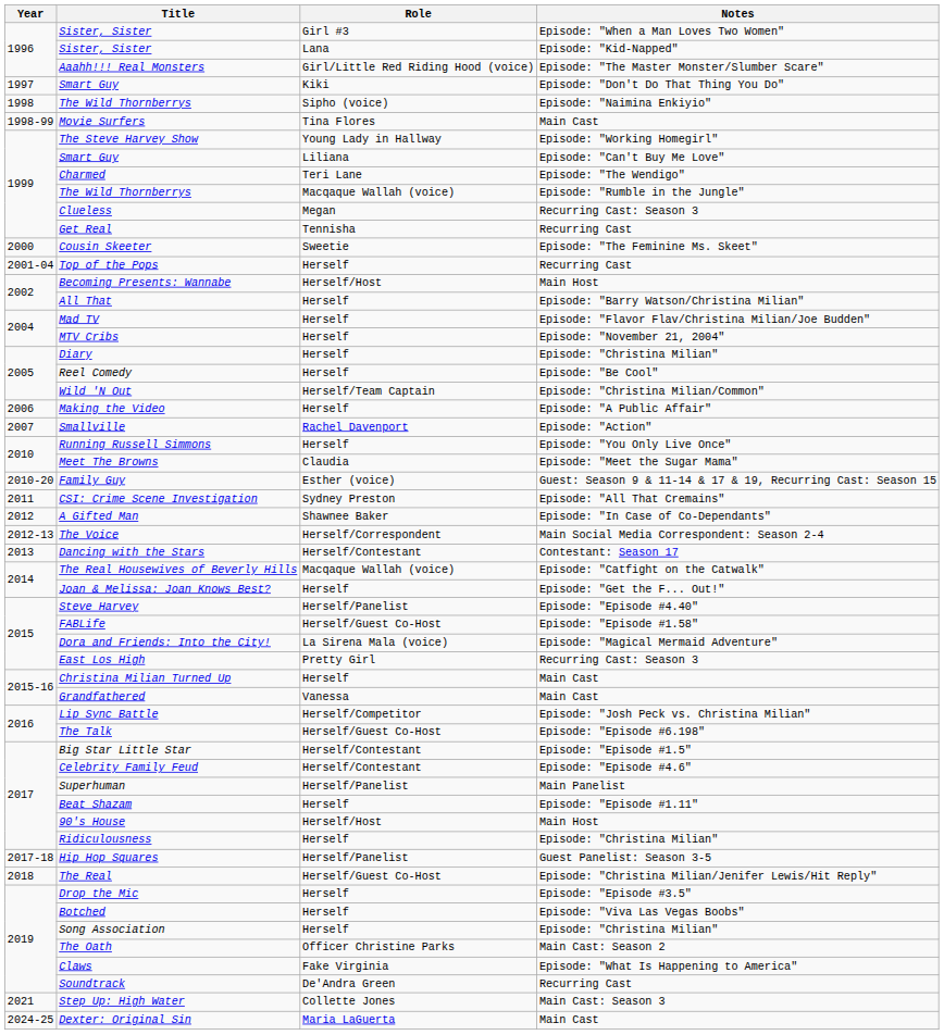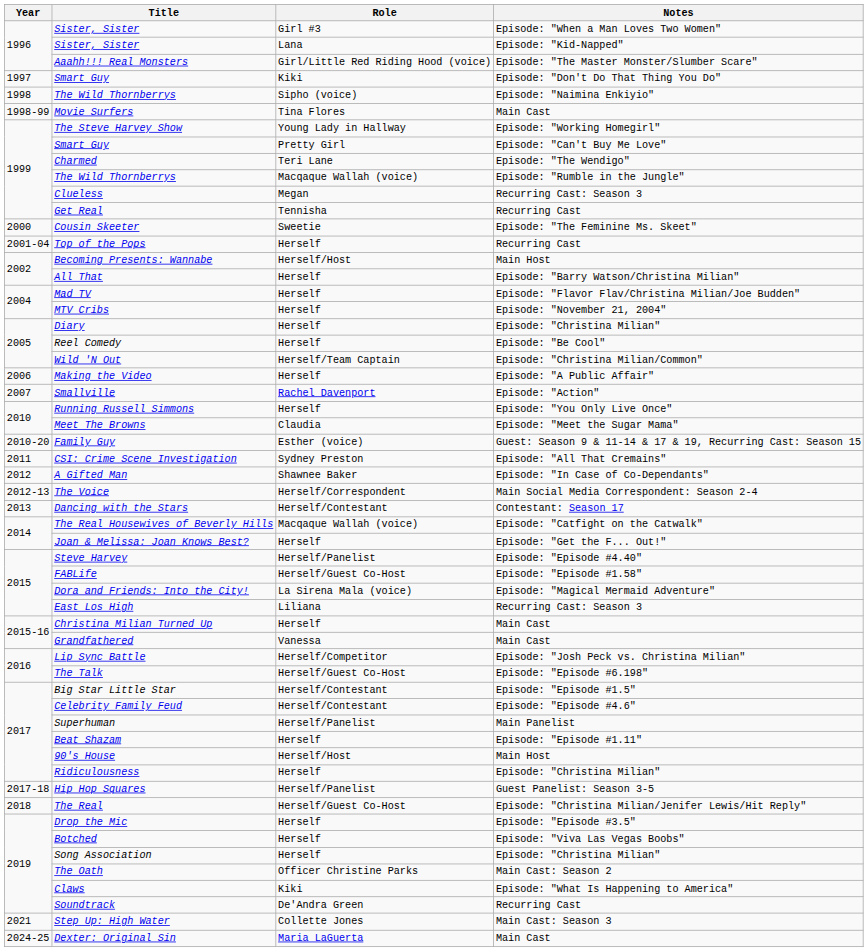Smart Guy / Episode: "Can't Buy Me Love" | Role: Liliana -> Pretty Girl
East Los High | Role: Pretty Girl -> Liliana
Claws | Role: Fake Virginia -> Kiki
